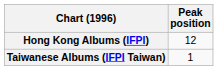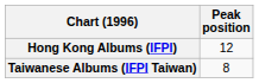Taiwanese Albums (IFPI Taiwan) | Peak position: 1 -> 8
